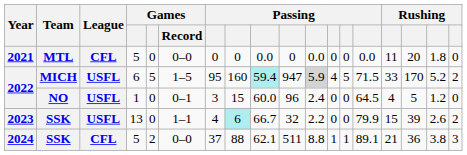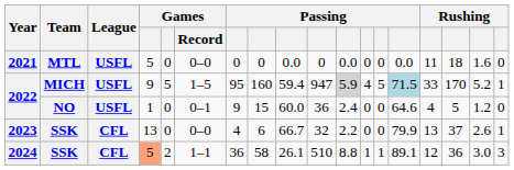2021 | League: CFL -> USFL
2021 | column 16: 20 -> 18
2021 | column 17: 1.8 -> 1.6
2022 / MICH | column 4: 6 -> 9
2022 / MICH | column 9: paleturquoise background -> no background
2022 / MICH | column 14: no background -> lightblue background
2022 / MICH | column 18: 2 -> 1
2022 / NO | column 7: 3 -> 9
2022 / NO | column 10: 96 -> 36
2022 / NO | column 14: 64.5 -> 64.6
2023 | League: USFL -> CFL
2023 | Games / Record: 1–1 -> 0–0
2023 | column 8: paleturquoise background -> no background
2023 | column 15: 15 -> 13
2023 | column 16: 39 -> 37
2023 | column 18: 2 -> 1
2024 | column 4: no background -> lightsalmon background
2024 | Games / Record: 0–0 -> 1–1
2024 | column 7: 37 -> 36
2024 | column 8: 88 -> 58
2024 | column 9: 62.1 -> 26.1
2024 | column 10: 511 -> 510
2024 | column 15: 21 -> 12
2024 | column 17: 3.8 -> 3.0
